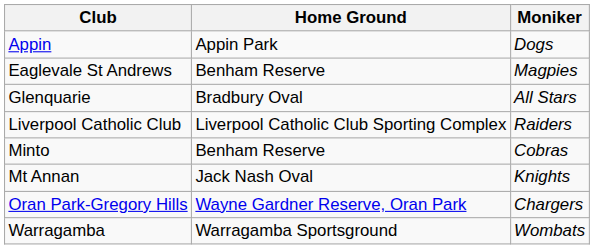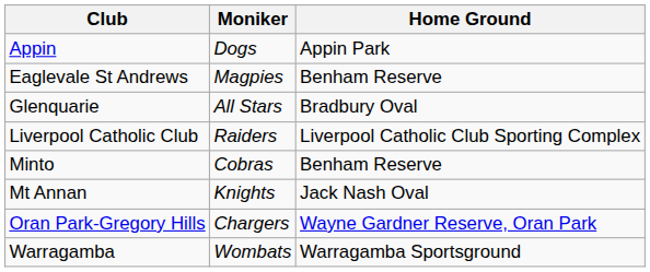columns swapped: Moniker <-> Home Ground
